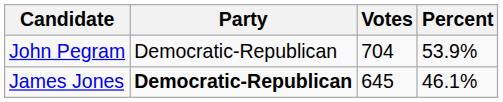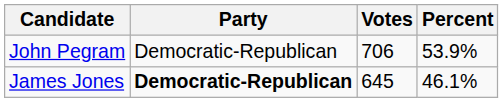John Pegram | Votes: 704 -> 706
